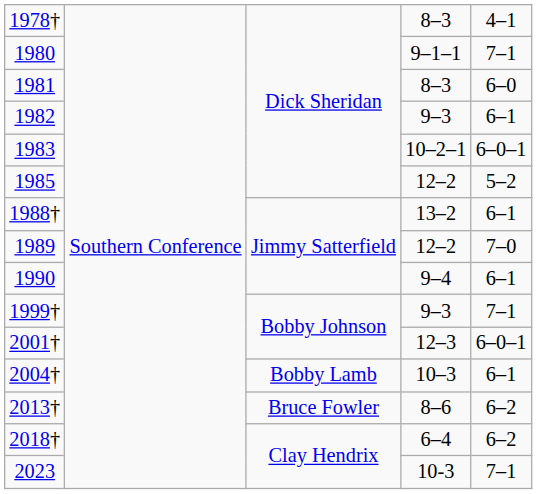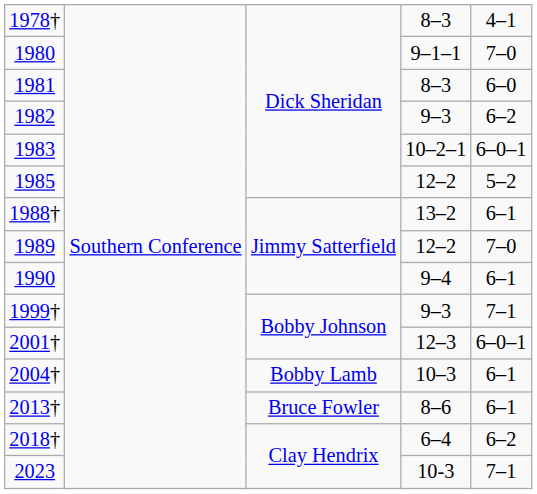1980 | column 5: 7–1 -> 7–0
1982 | column 5: 6–1 -> 6–2
2013† | column 5: 6–2 -> 6–1
